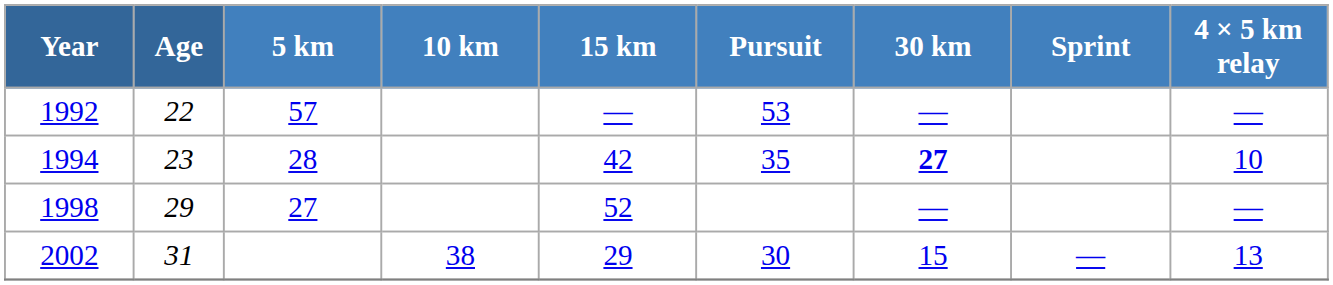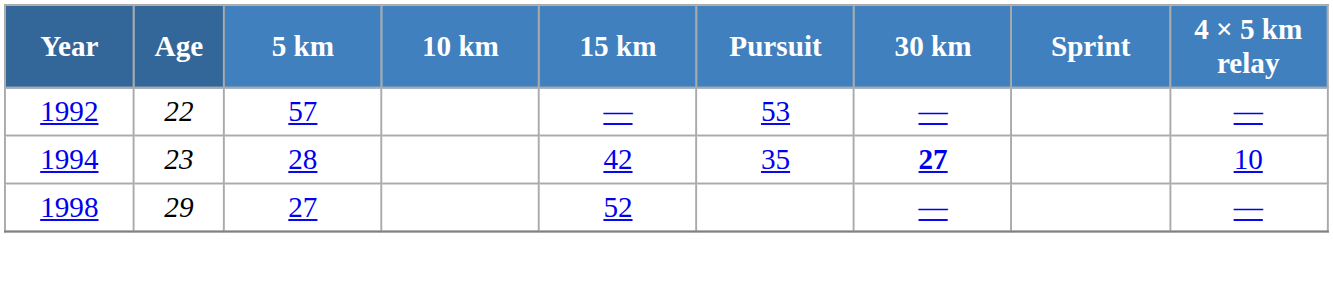- row: 2002 | 31 | 38 | 29 | 30 | 15 | — | 13
